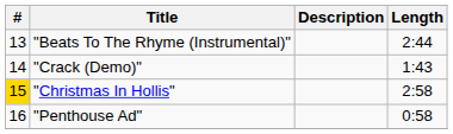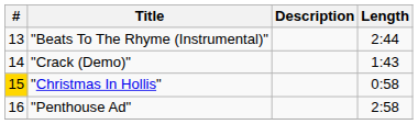"Christmas In Hollis" | Length: 2:58 -> 0:58
"Penthouse Ad" | Length: 0:58 -> 2:58
